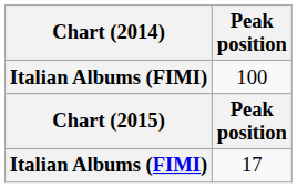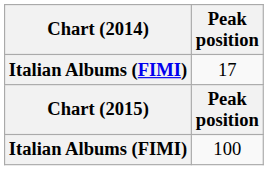rows swapped: 17 <-> 100
